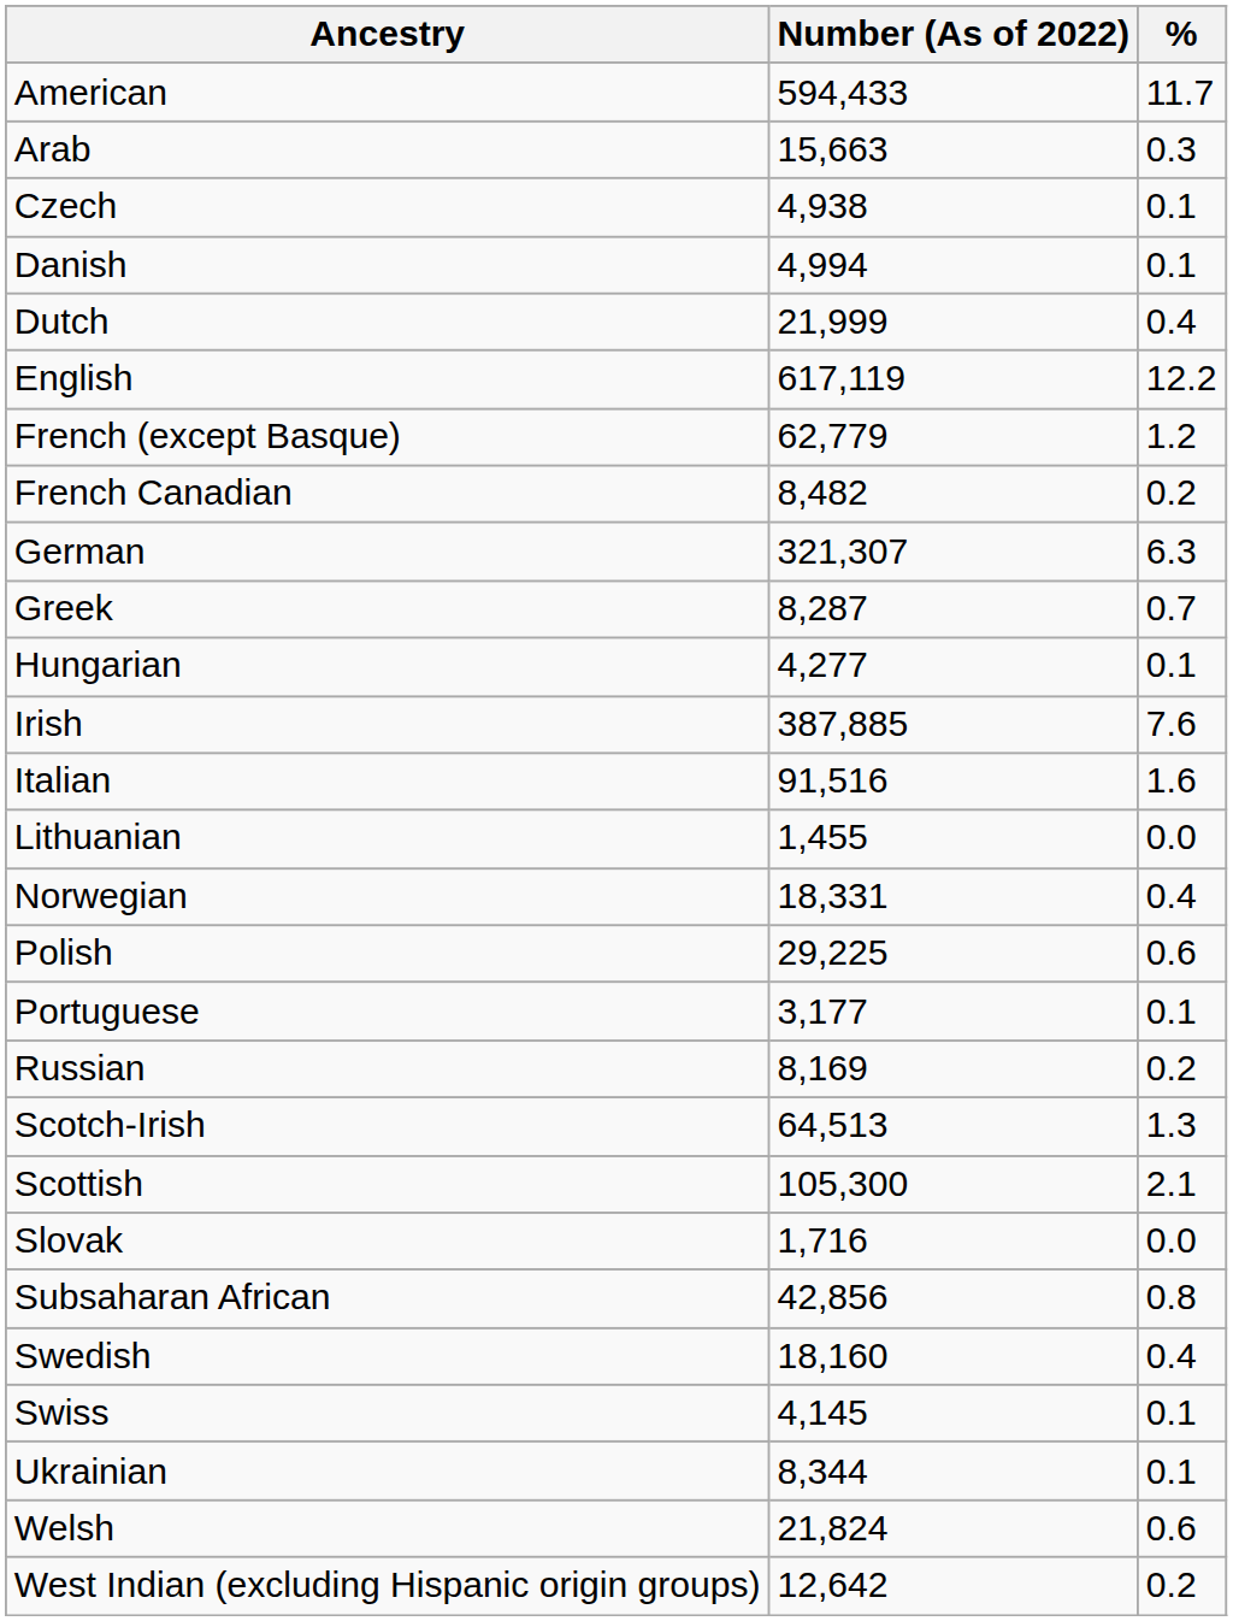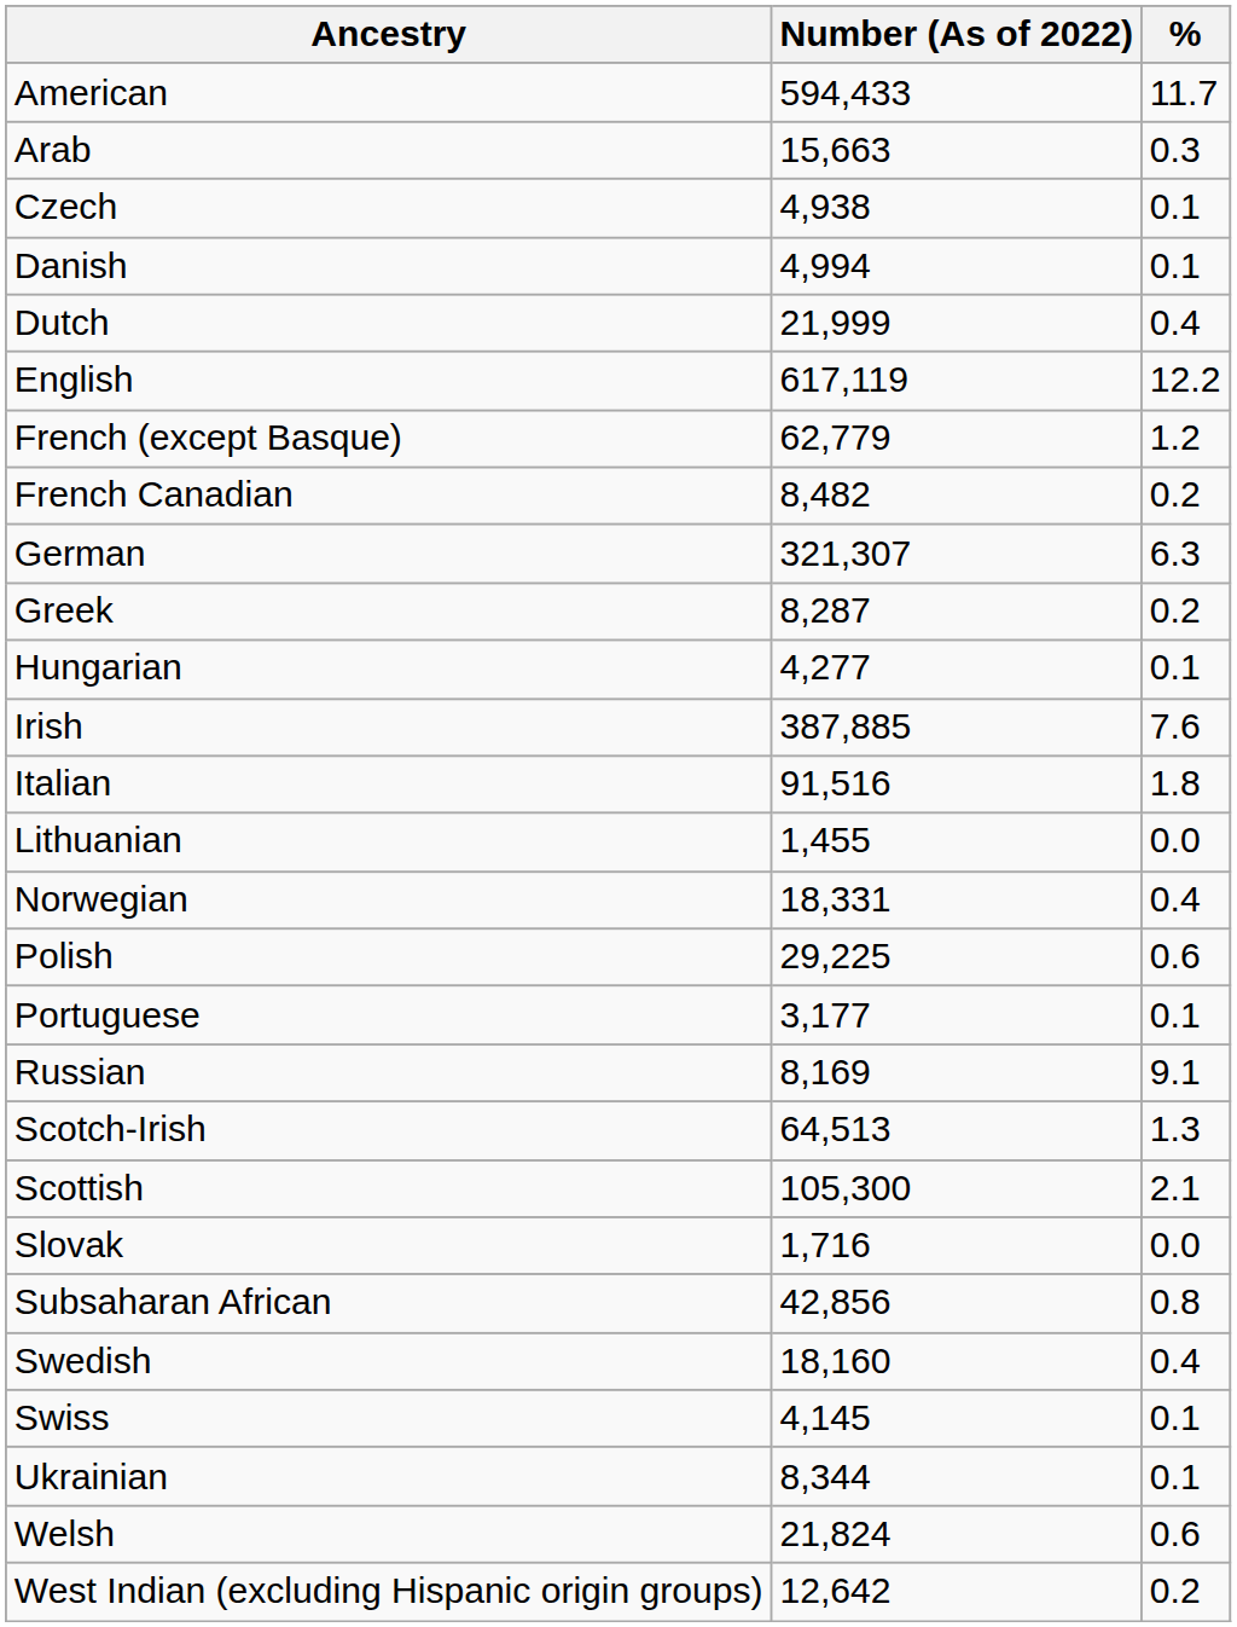Greek | %: 0.7 -> 0.2
Italian | %: 1.6 -> 1.8
Russian | %: 0.2 -> 9.1
